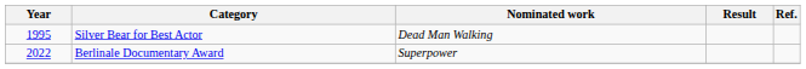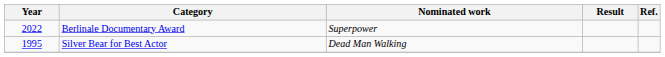rows swapped: Silver Bear for Best Actor <-> Berlinale Documentary Award
